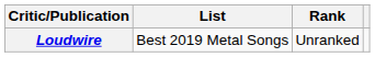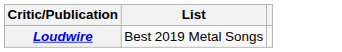- column: Rank | Unranked
